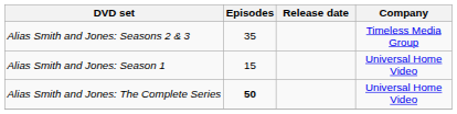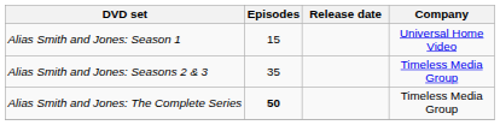rows swapped: Alias Smith and Jones: Season 1 <-> Alias Smith and Jones: Seasons 2 & 3
Alias Smith and Jones: The Complete Series | Company: Universal Home Video -> Timeless Media Group
